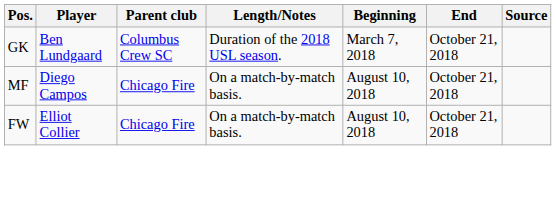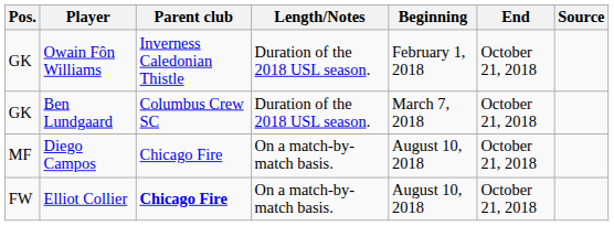+ row: GK | Owain Fôn Williams | Inverness Caledonian Thistle | Duration of the 2018 USL season. | February 1, 2018 | October 21, 2018
Elliot Collier | Parent club: normal -> bold
